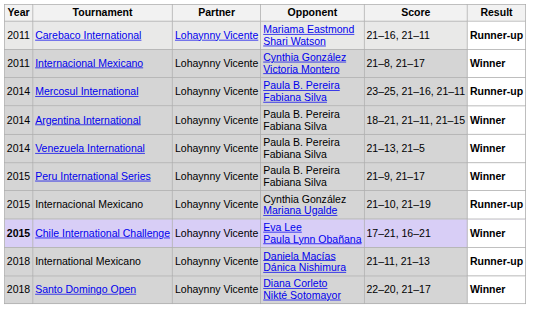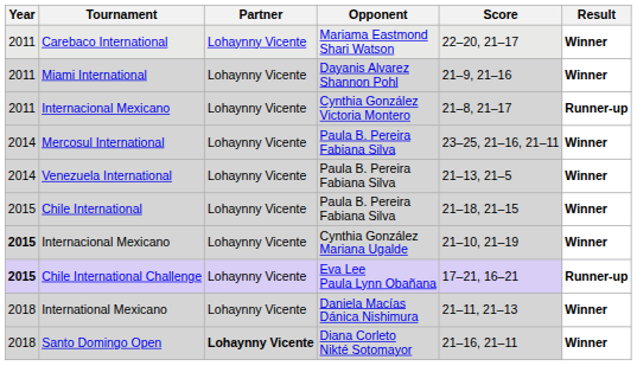Carebaco International | Score: 21–16, 21–11 -> 22–20, 21–17
Carebaco International | Result: Runner-up -> Winner
+ row: 2011 | Miami International | Lohaynny Vicente | Dayanis Alvarez Shannon Pohl | 21–9, 21–16 | Winner
Internacional Mexicano / Cynthia González Victoria Montero | Result: Winner -> Runner-up
Mercosul International | Result: Runner-up -> Winner
- row: 2014 | Argentina International | Lohaynny Vicente | Paula B. Pereira Fabiana Silva | 18–21, 21–11, 21–15 | Winner
- row: 2015 | Peru International Series | Lohaynny Vicente | Paula B. Pereira Fabiana Silva | 21–9, 21–17 | Winner
+ row: 2015 | Chile International | Lohaynny Vicente | Paula B. Pereira Fabiana Silva | 21–18, 21–15 | Winner
Internacional Mexicano / Cynthia González Mariana Ugalde | Year: normal -> bold
Internacional Mexicano / Cynthia González Mariana Ugalde | Result: Runner-up -> Winner
Chile International Challenge | Result: Winner -> Runner-up
International Mexicano | Result: Runner-up -> Winner
Santo Domingo Open | Partner: normal -> bold
Santo Domingo Open | Score: 22–20, 21–17 -> 21–16, 21–11
